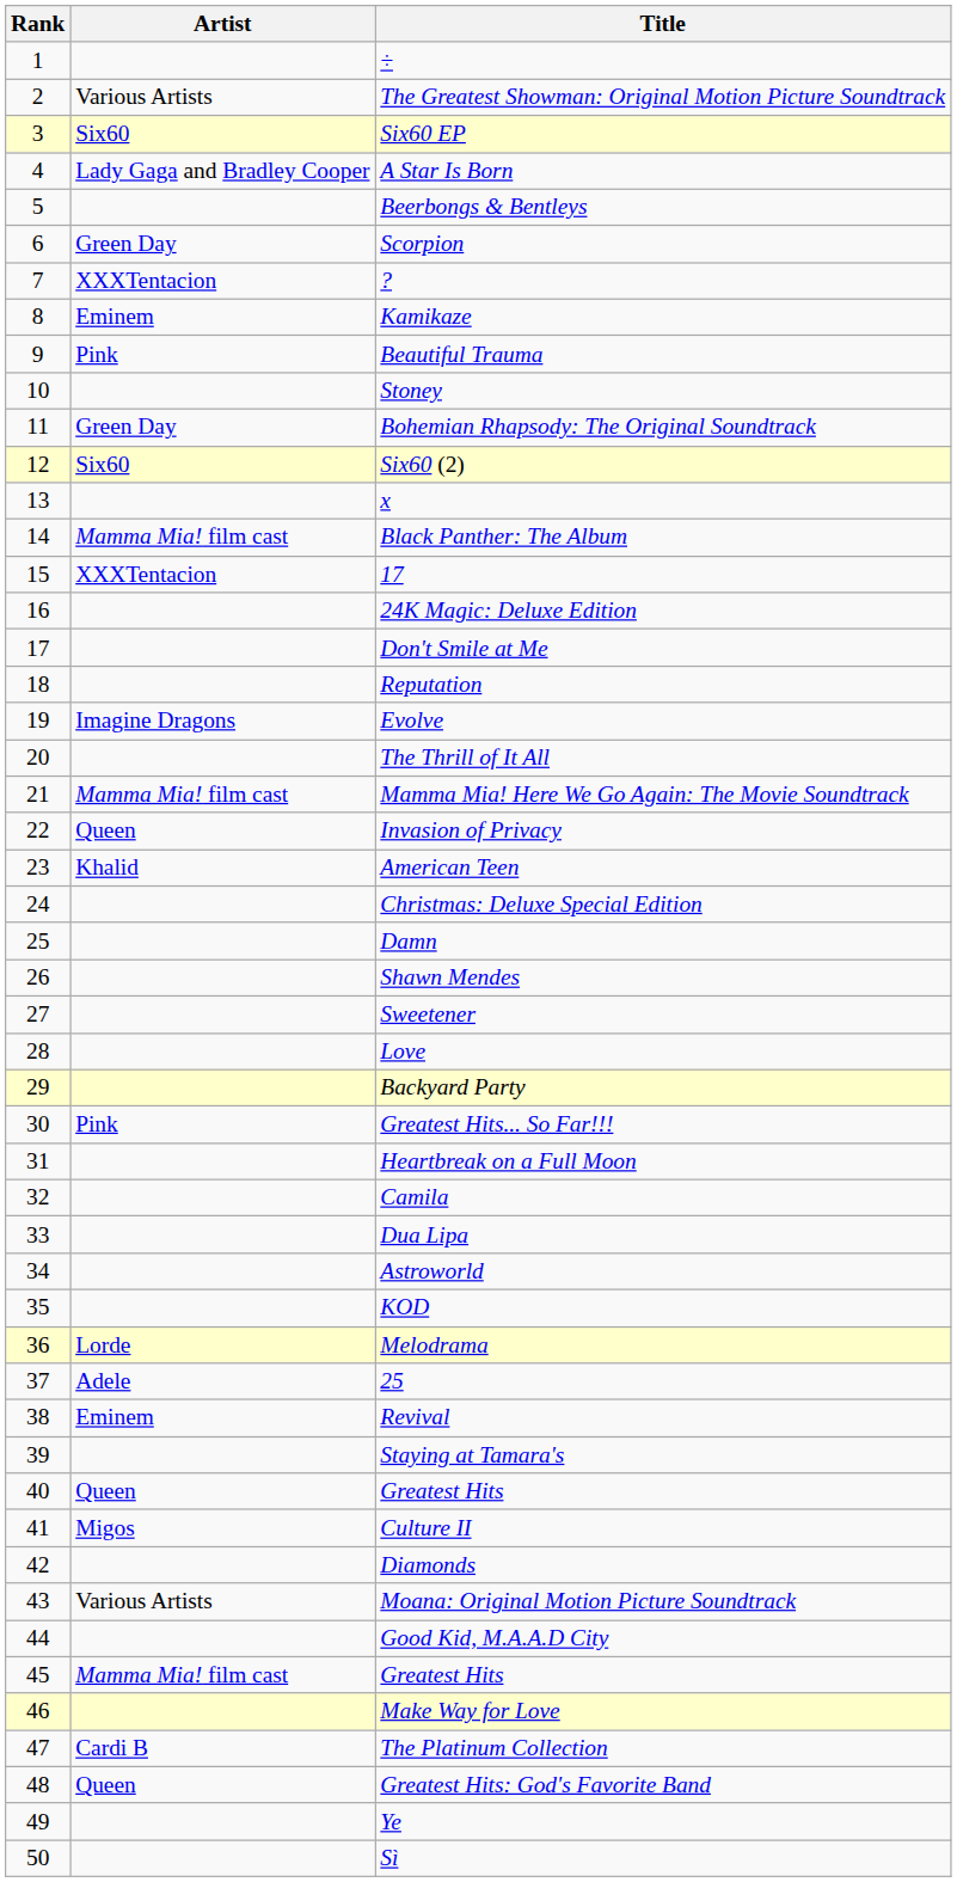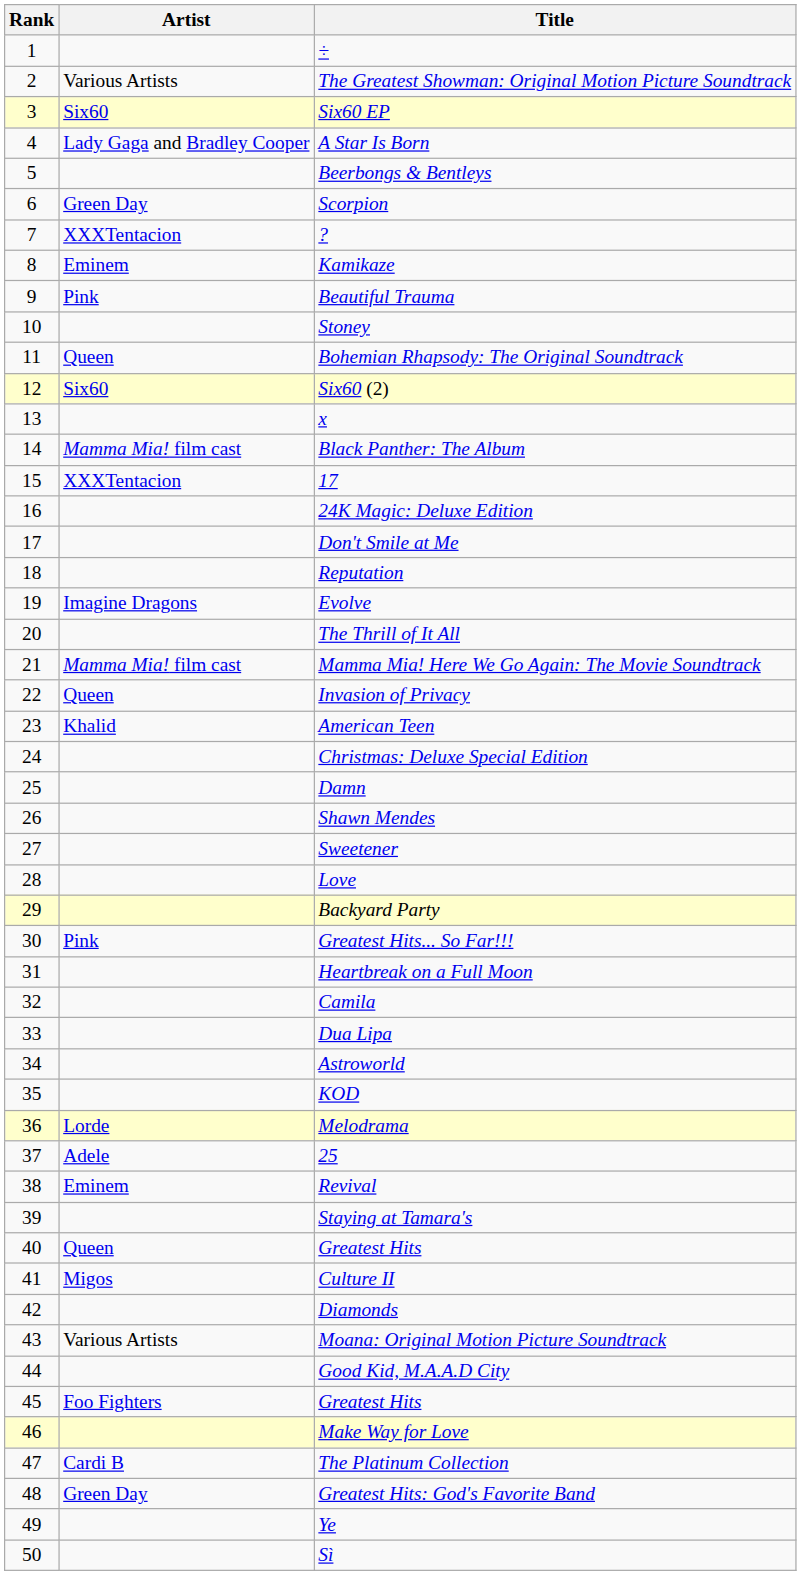Bohemian Rhapsody: The Original Soundtrack | Artist: Green Day -> Queen
45 / Greatest Hits | Artist: Mamma Mia! film cast -> Foo Fighters
Greatest Hits: God's Favorite Band | Artist: Queen -> Green Day
